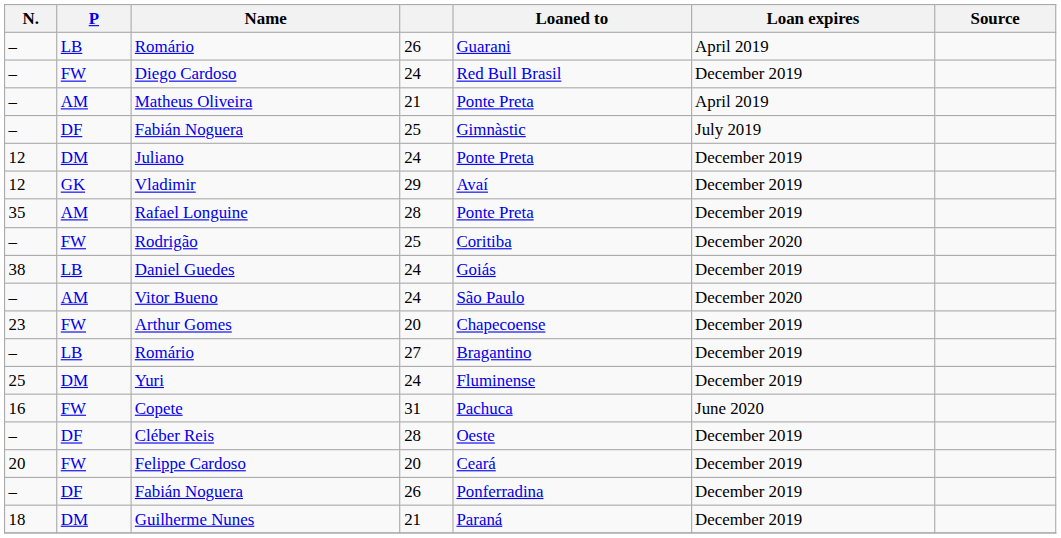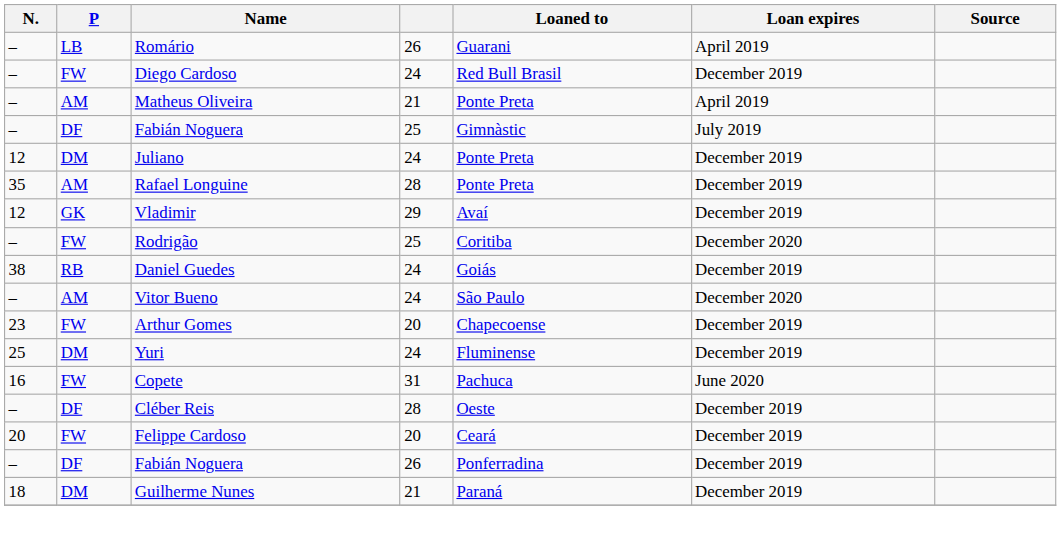rows swapped: Vladimir <-> Rafael Longuine
Daniel Guedes | P: LB -> RB
- row: – | LB | Romário | 27 | Bragantino | December 2019
